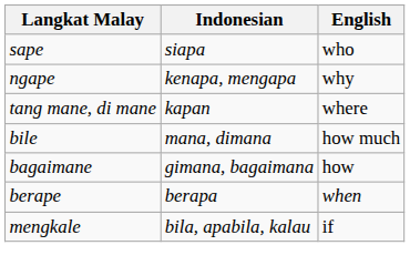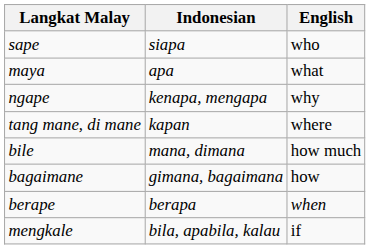+ row: maya | apa | what
